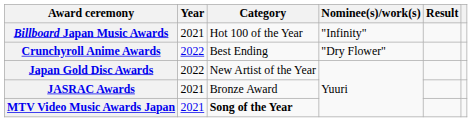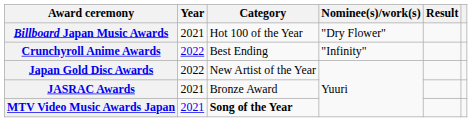Billboard Japan Music Awards | Nominee(s)/work(s): "Infinity" -> "Dry Flower"
Crunchyroll Anime Awards | Nominee(s)/work(s): "Dry Flower" -> "Infinity"
